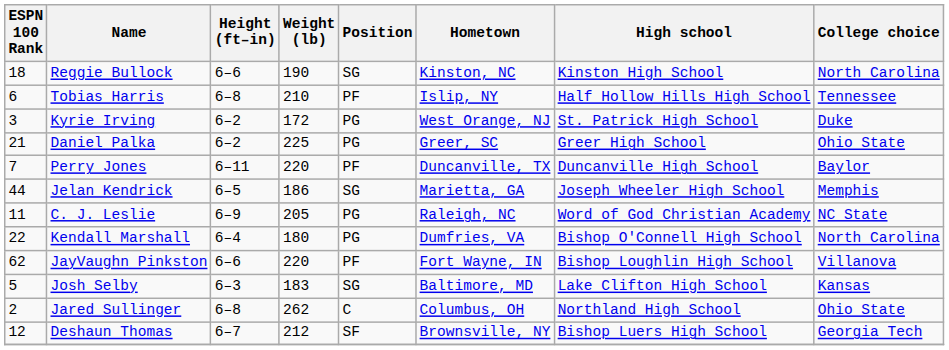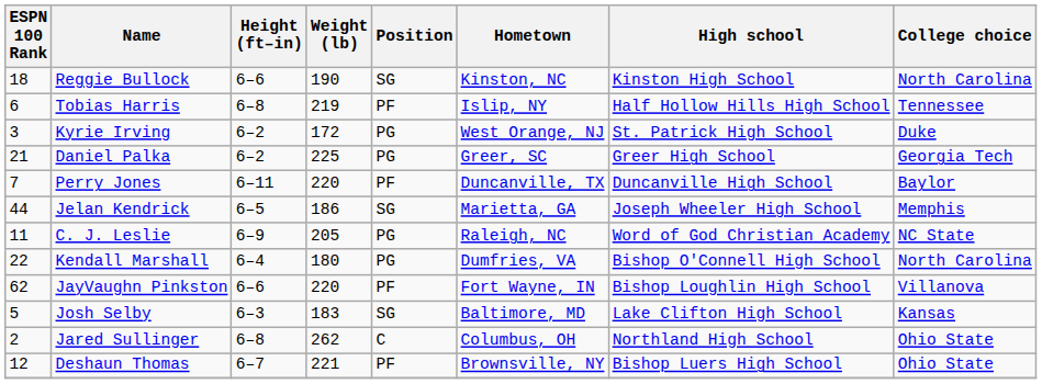Tobias Harris | Weight (lb): 210 -> 219
Daniel Palka | College choice: Ohio State -> Georgia Tech
Deshaun Thomas | Weight (lb): 212 -> 221
Deshaun Thomas | Position: SF -> PF
Deshaun Thomas | College choice: Georgia Tech -> Ohio State
